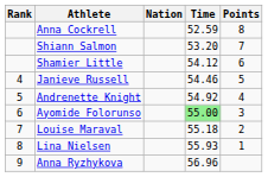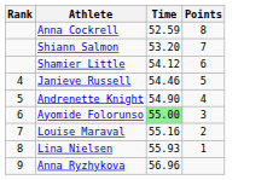- column: Nation
Andrenette Knight | Time: 54.92 -> 54.90
Louise Maraval | Time: 55.18 -> 55.16
